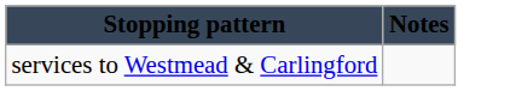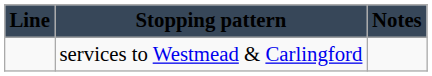+ column: Line
